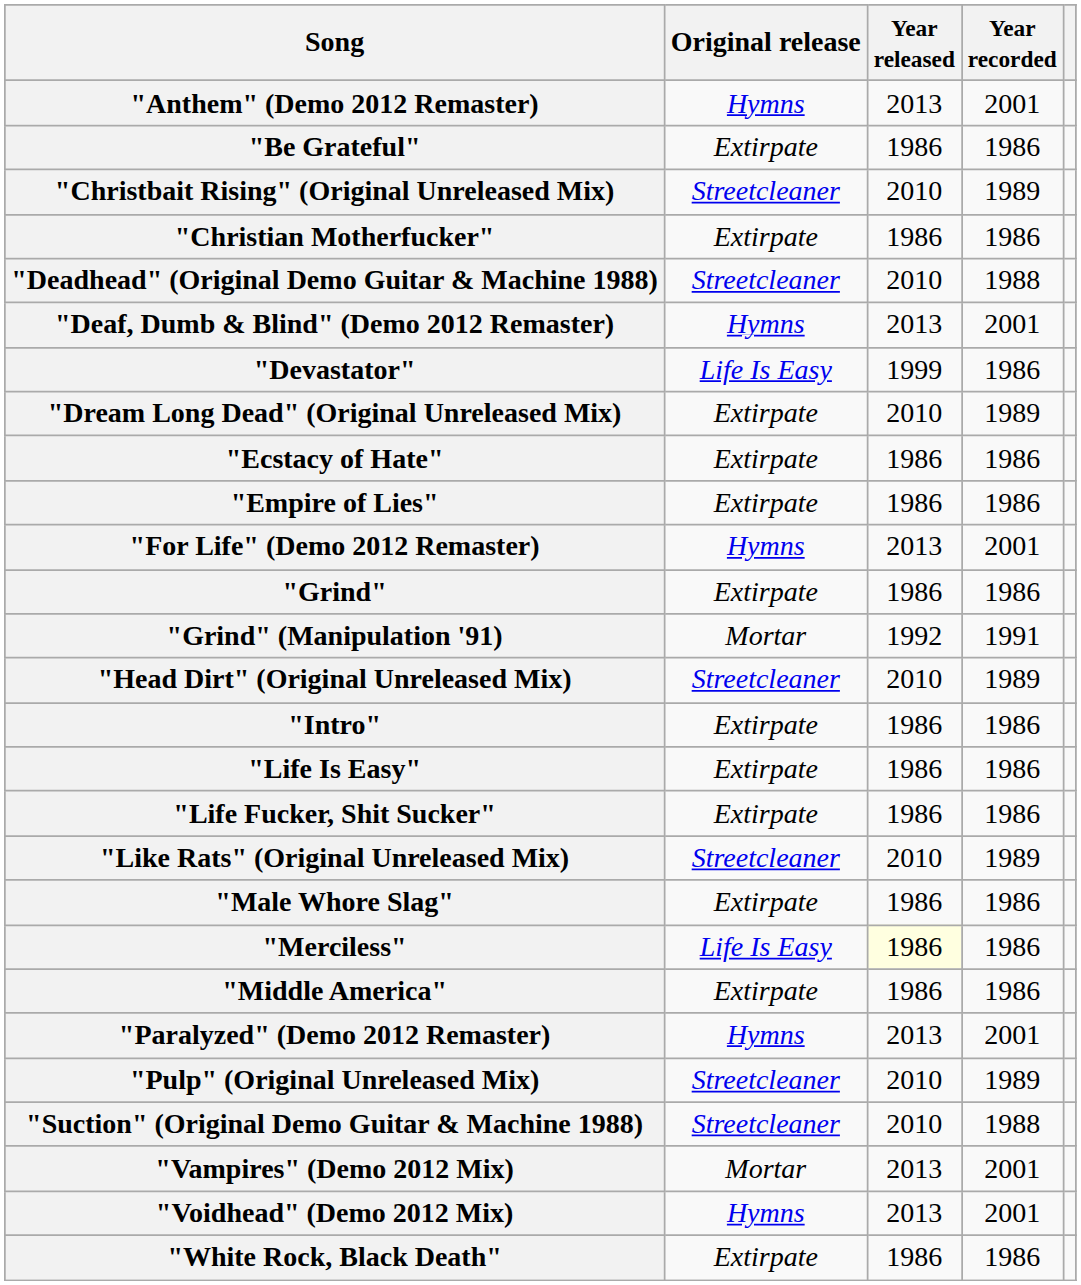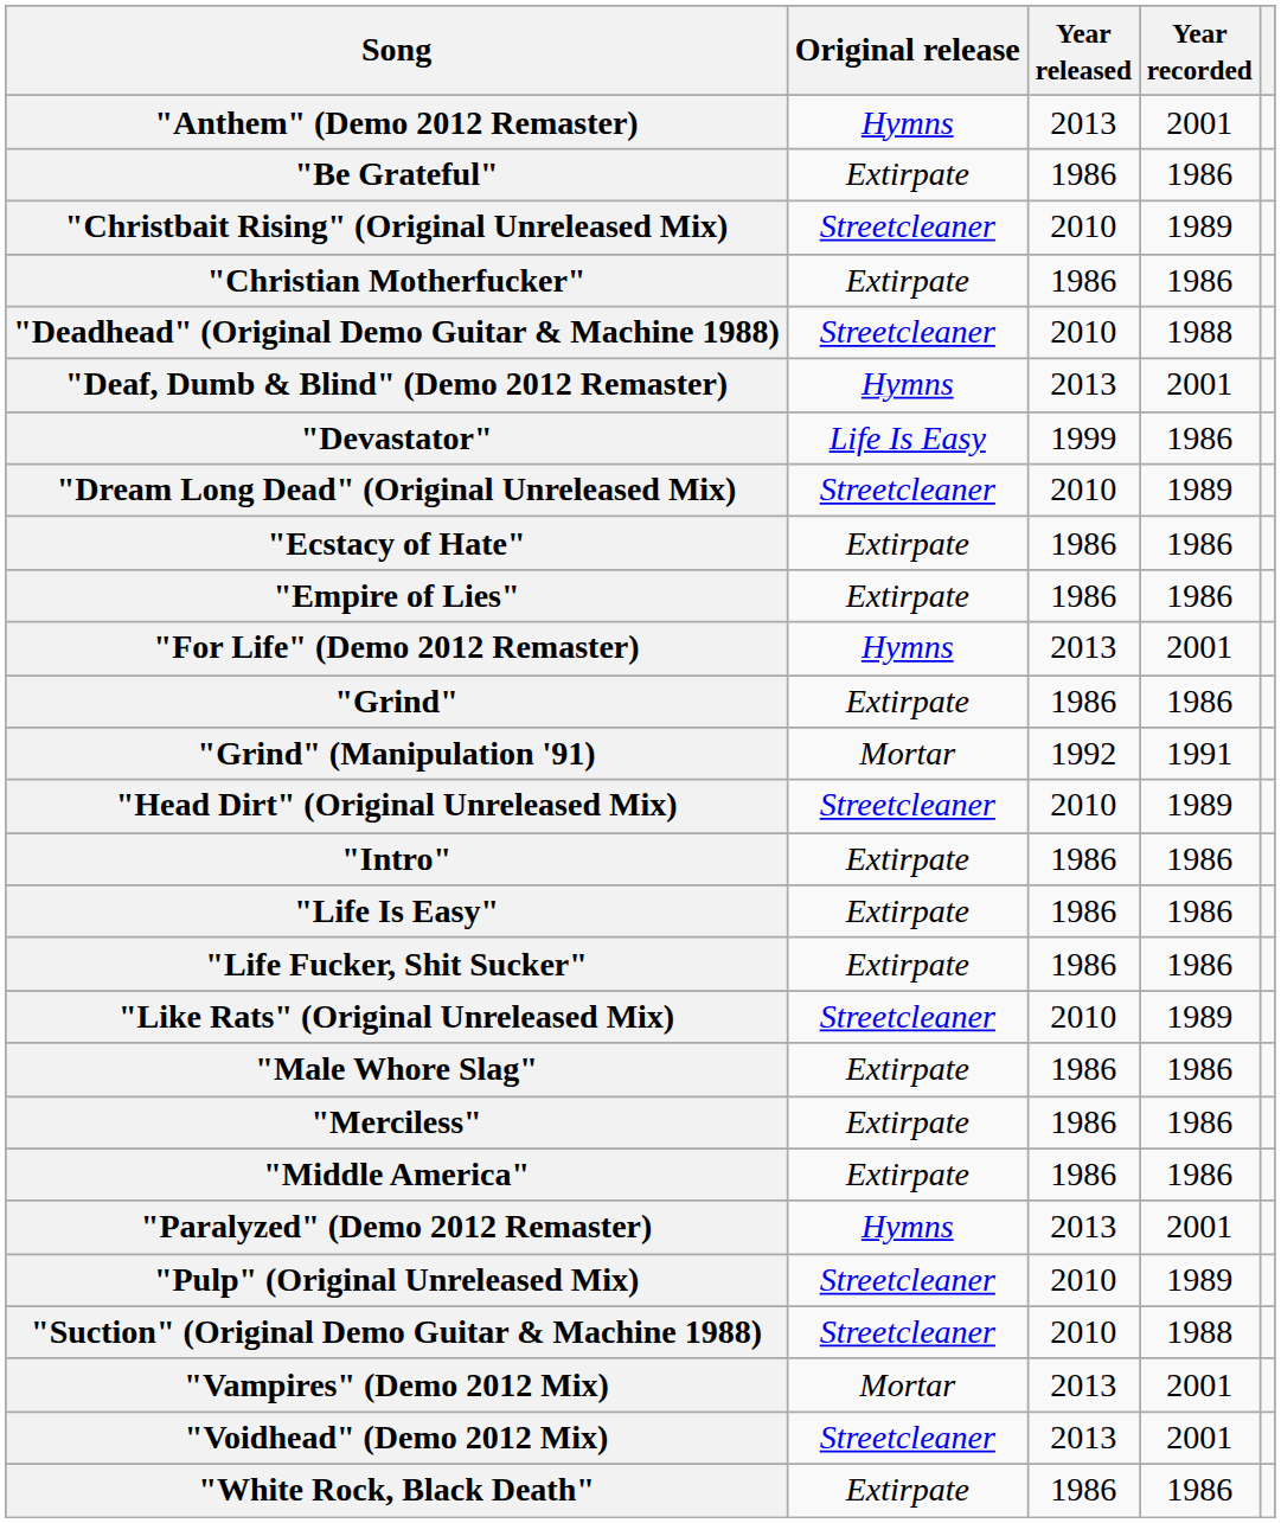"Dream Long Dead" (Original Unreleased Mix) | Original release: Extirpate -> Streetcleaner
"Merciless" | Original release: Life Is Easy -> Extirpate
"Merciless" | Year released: lightyellow background -> no background
"Voidhead" (Demo 2012 Mix) | Original release: Hymns -> Streetcleaner
